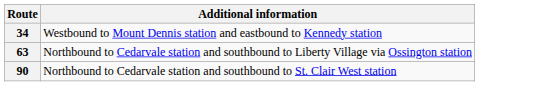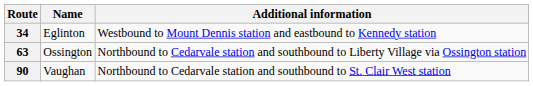+ column: Name | Eglinton | Ossington | Vaughan
